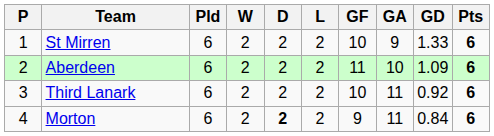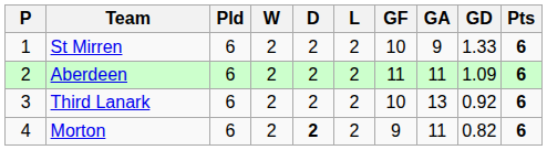Aberdeen | GA: 10 -> 11
Third Lanark | GA: 11 -> 13
Morton | GD: 0.84 -> 0.82
